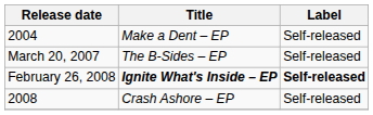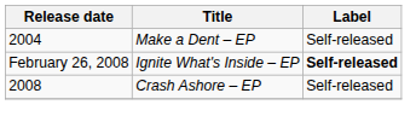- row: March 20, 2007 | The B-Sides – EP | Self-released
February 26, 2008 | Title: bold -> normal
